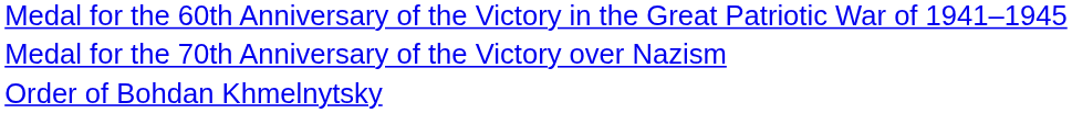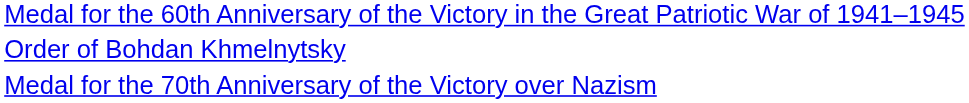rows swapped: Medal for the 70th Anniversary of the Victory over Nazism <-> Order of Bohdan Khmelnytsky
